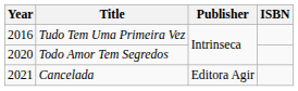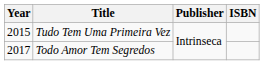Tudo Tem Uma Primeira Vez | Year: 2016 -> 2015
Todo Amor Tem Segredos | Year: 2020 -> 2017
- row: 2021 | Cancelada | Editora Agir
